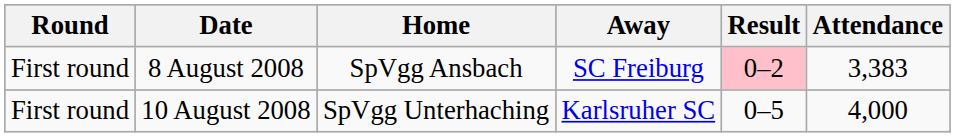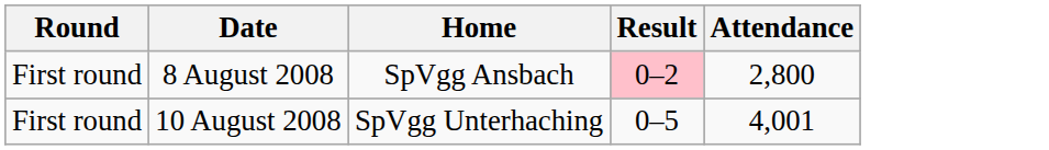- column: Away | SC Freiburg | Karlsruher SC
8 August 2008 | Attendance: 3,383 -> 2,800
10 August 2008 | Attendance: 4,000 -> 4,001
